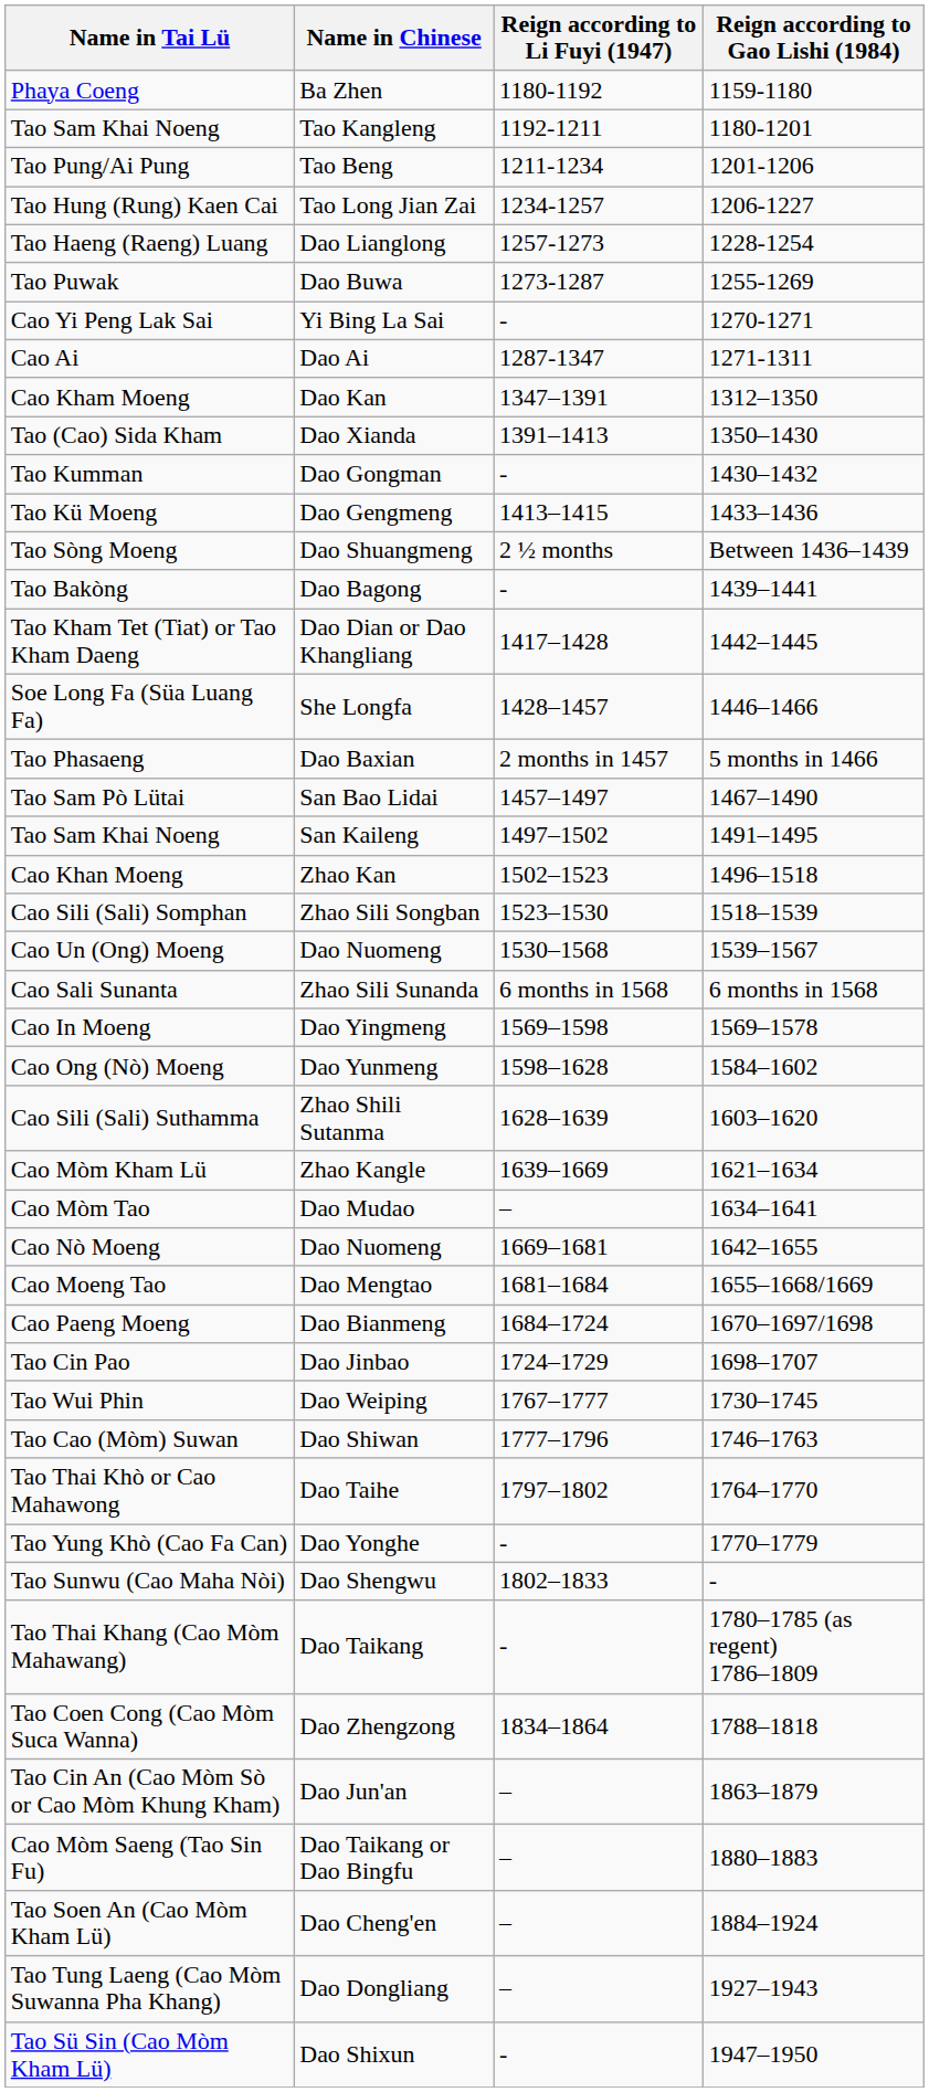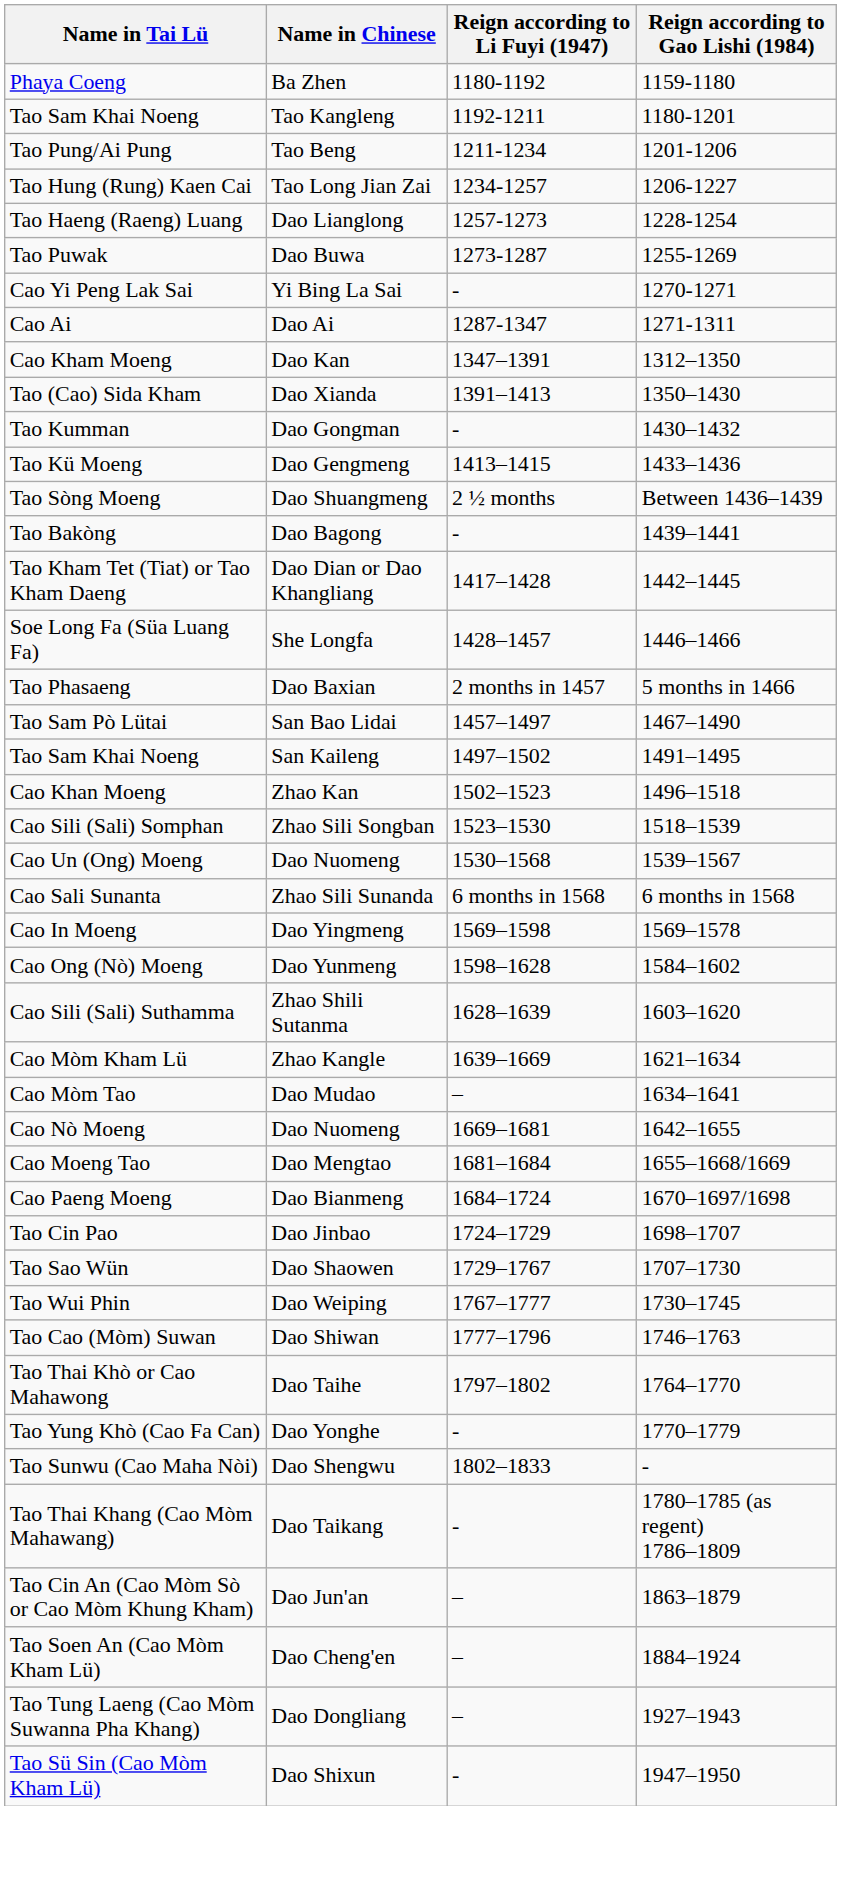+ row: Tao Sao Wün | Dao Shaowen | 1729–1767 | 1707–1730
- row: Tao Coen Cong (Cao Mòm Suca Wanna) | Dao Zhengzong | 1834–1864 | 1788–1818
- row: Cao Mòm Saeng (Tao Sin Fu) | Dao Taikang or Dao Bingfu | – | 1880–1883
